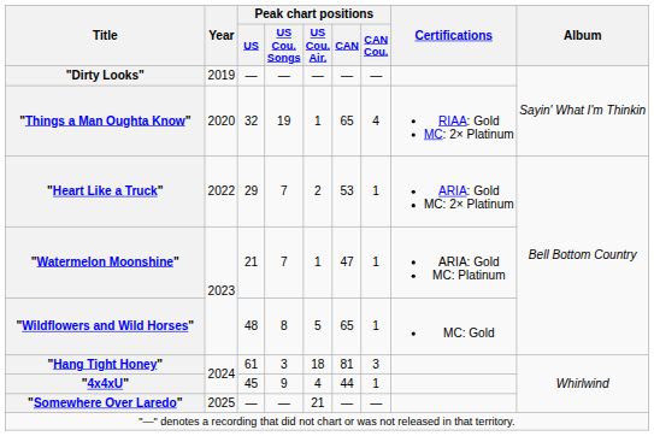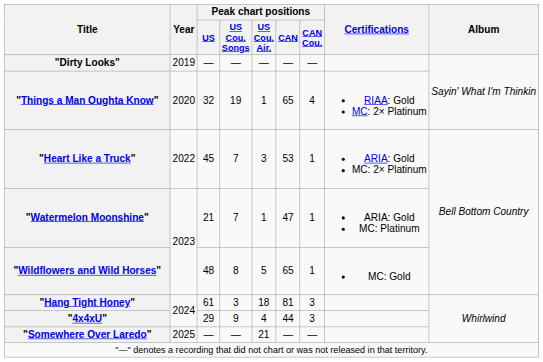"Heart Like a Truck" | Peak chart positions / US: 29 -> 45
"Heart Like a Truck" | Peak chart positions / US Cou. Air.: 2 -> 3
"4x4xU" | Peak chart positions / US: 45 -> 29
"4x4xU" | Peak chart positions / CAN Cou.: 1 -> 3
